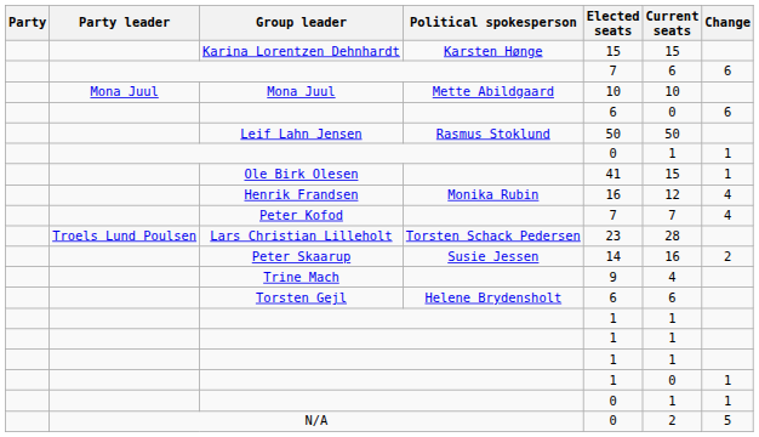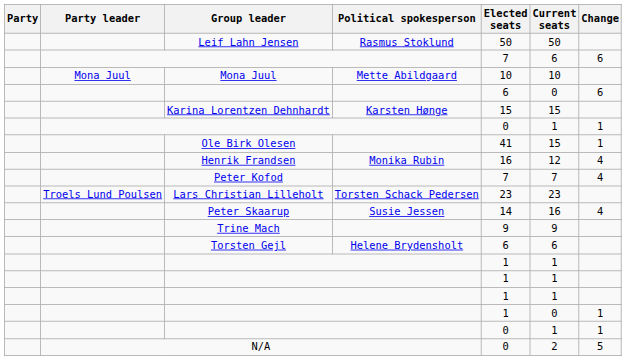rows swapped: Leif Lahn Jensen <-> Karina Lorentzen Dehnhardt
Lars Christian Lilleholt | Current seats: 28 -> 23
Peter Skaarup | Change: 2 -> 4
Trine Mach | Current seats: 4 -> 9
